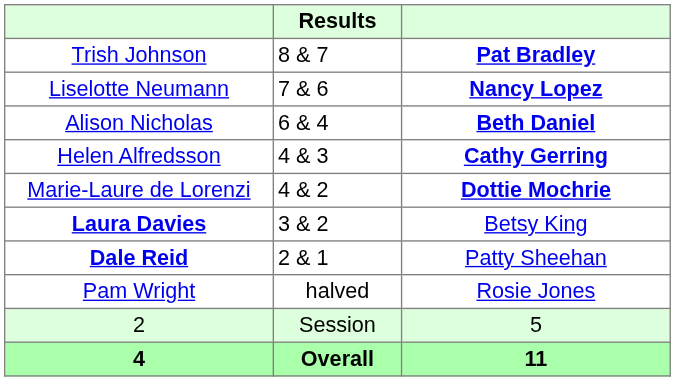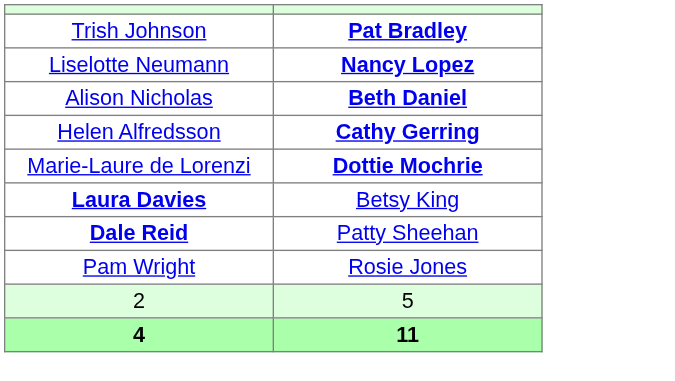- column: Results | 8 & 7 | 7 & 6 | 6 & 4 | 4 & 3 | 4 & 2 | 3 & 2 | 2 & 1 | halved | Session | Overall
